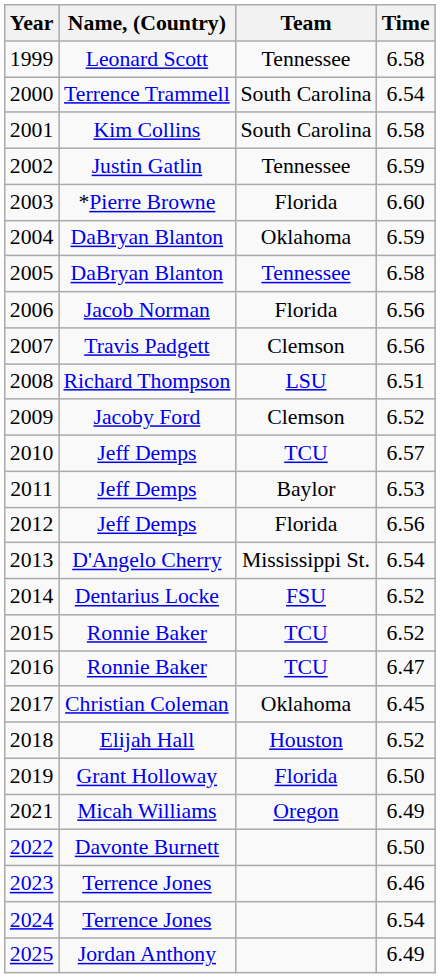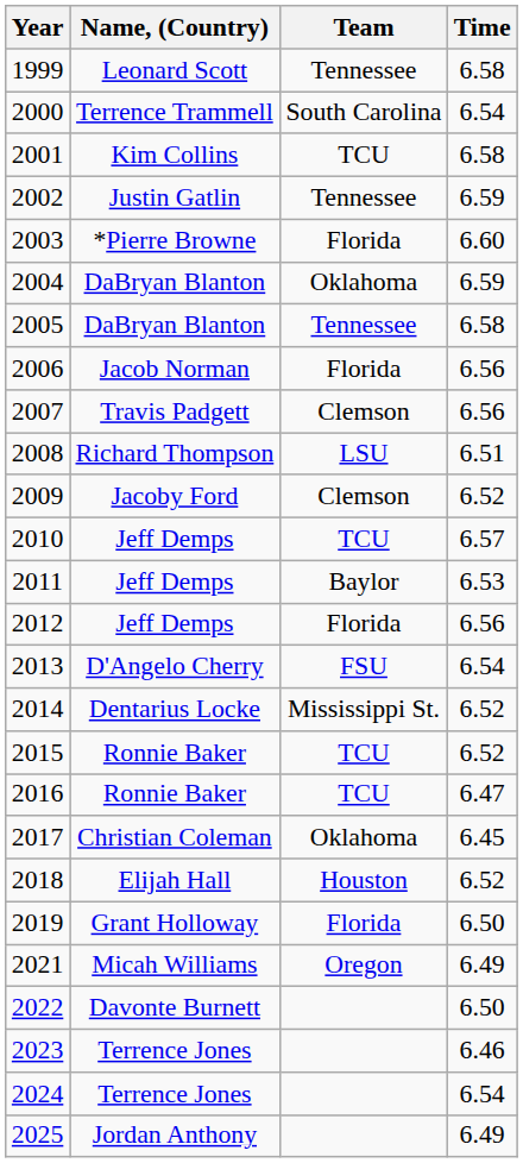2001 | Team: South Carolina -> TCU
2013 | Team: Mississippi St. -> FSU
2014 | Team: FSU -> Mississippi St.
